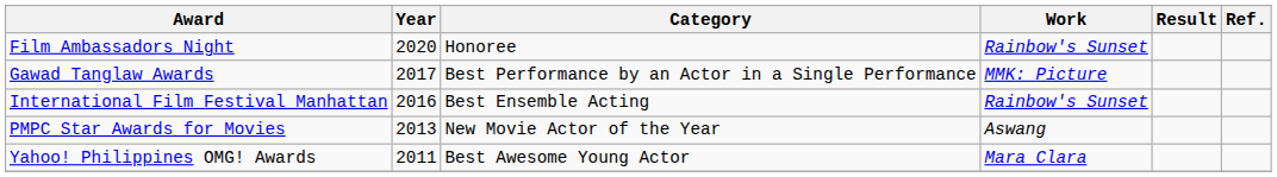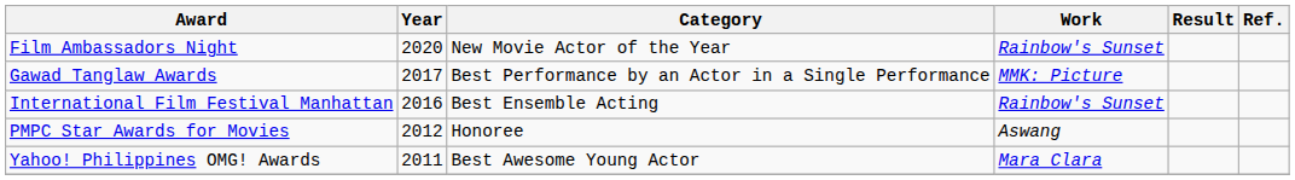Film Ambassadors Night | Category: Honoree -> New Movie Actor of the Year
PMPC Star Awards for Movies | Year: 2013 -> 2012
PMPC Star Awards for Movies | Category: New Movie Actor of the Year -> Honoree
